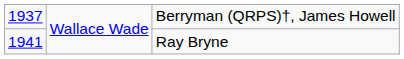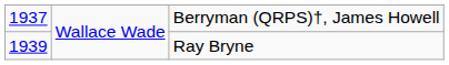Ray Bryne | column 1: 1941 -> 1939
